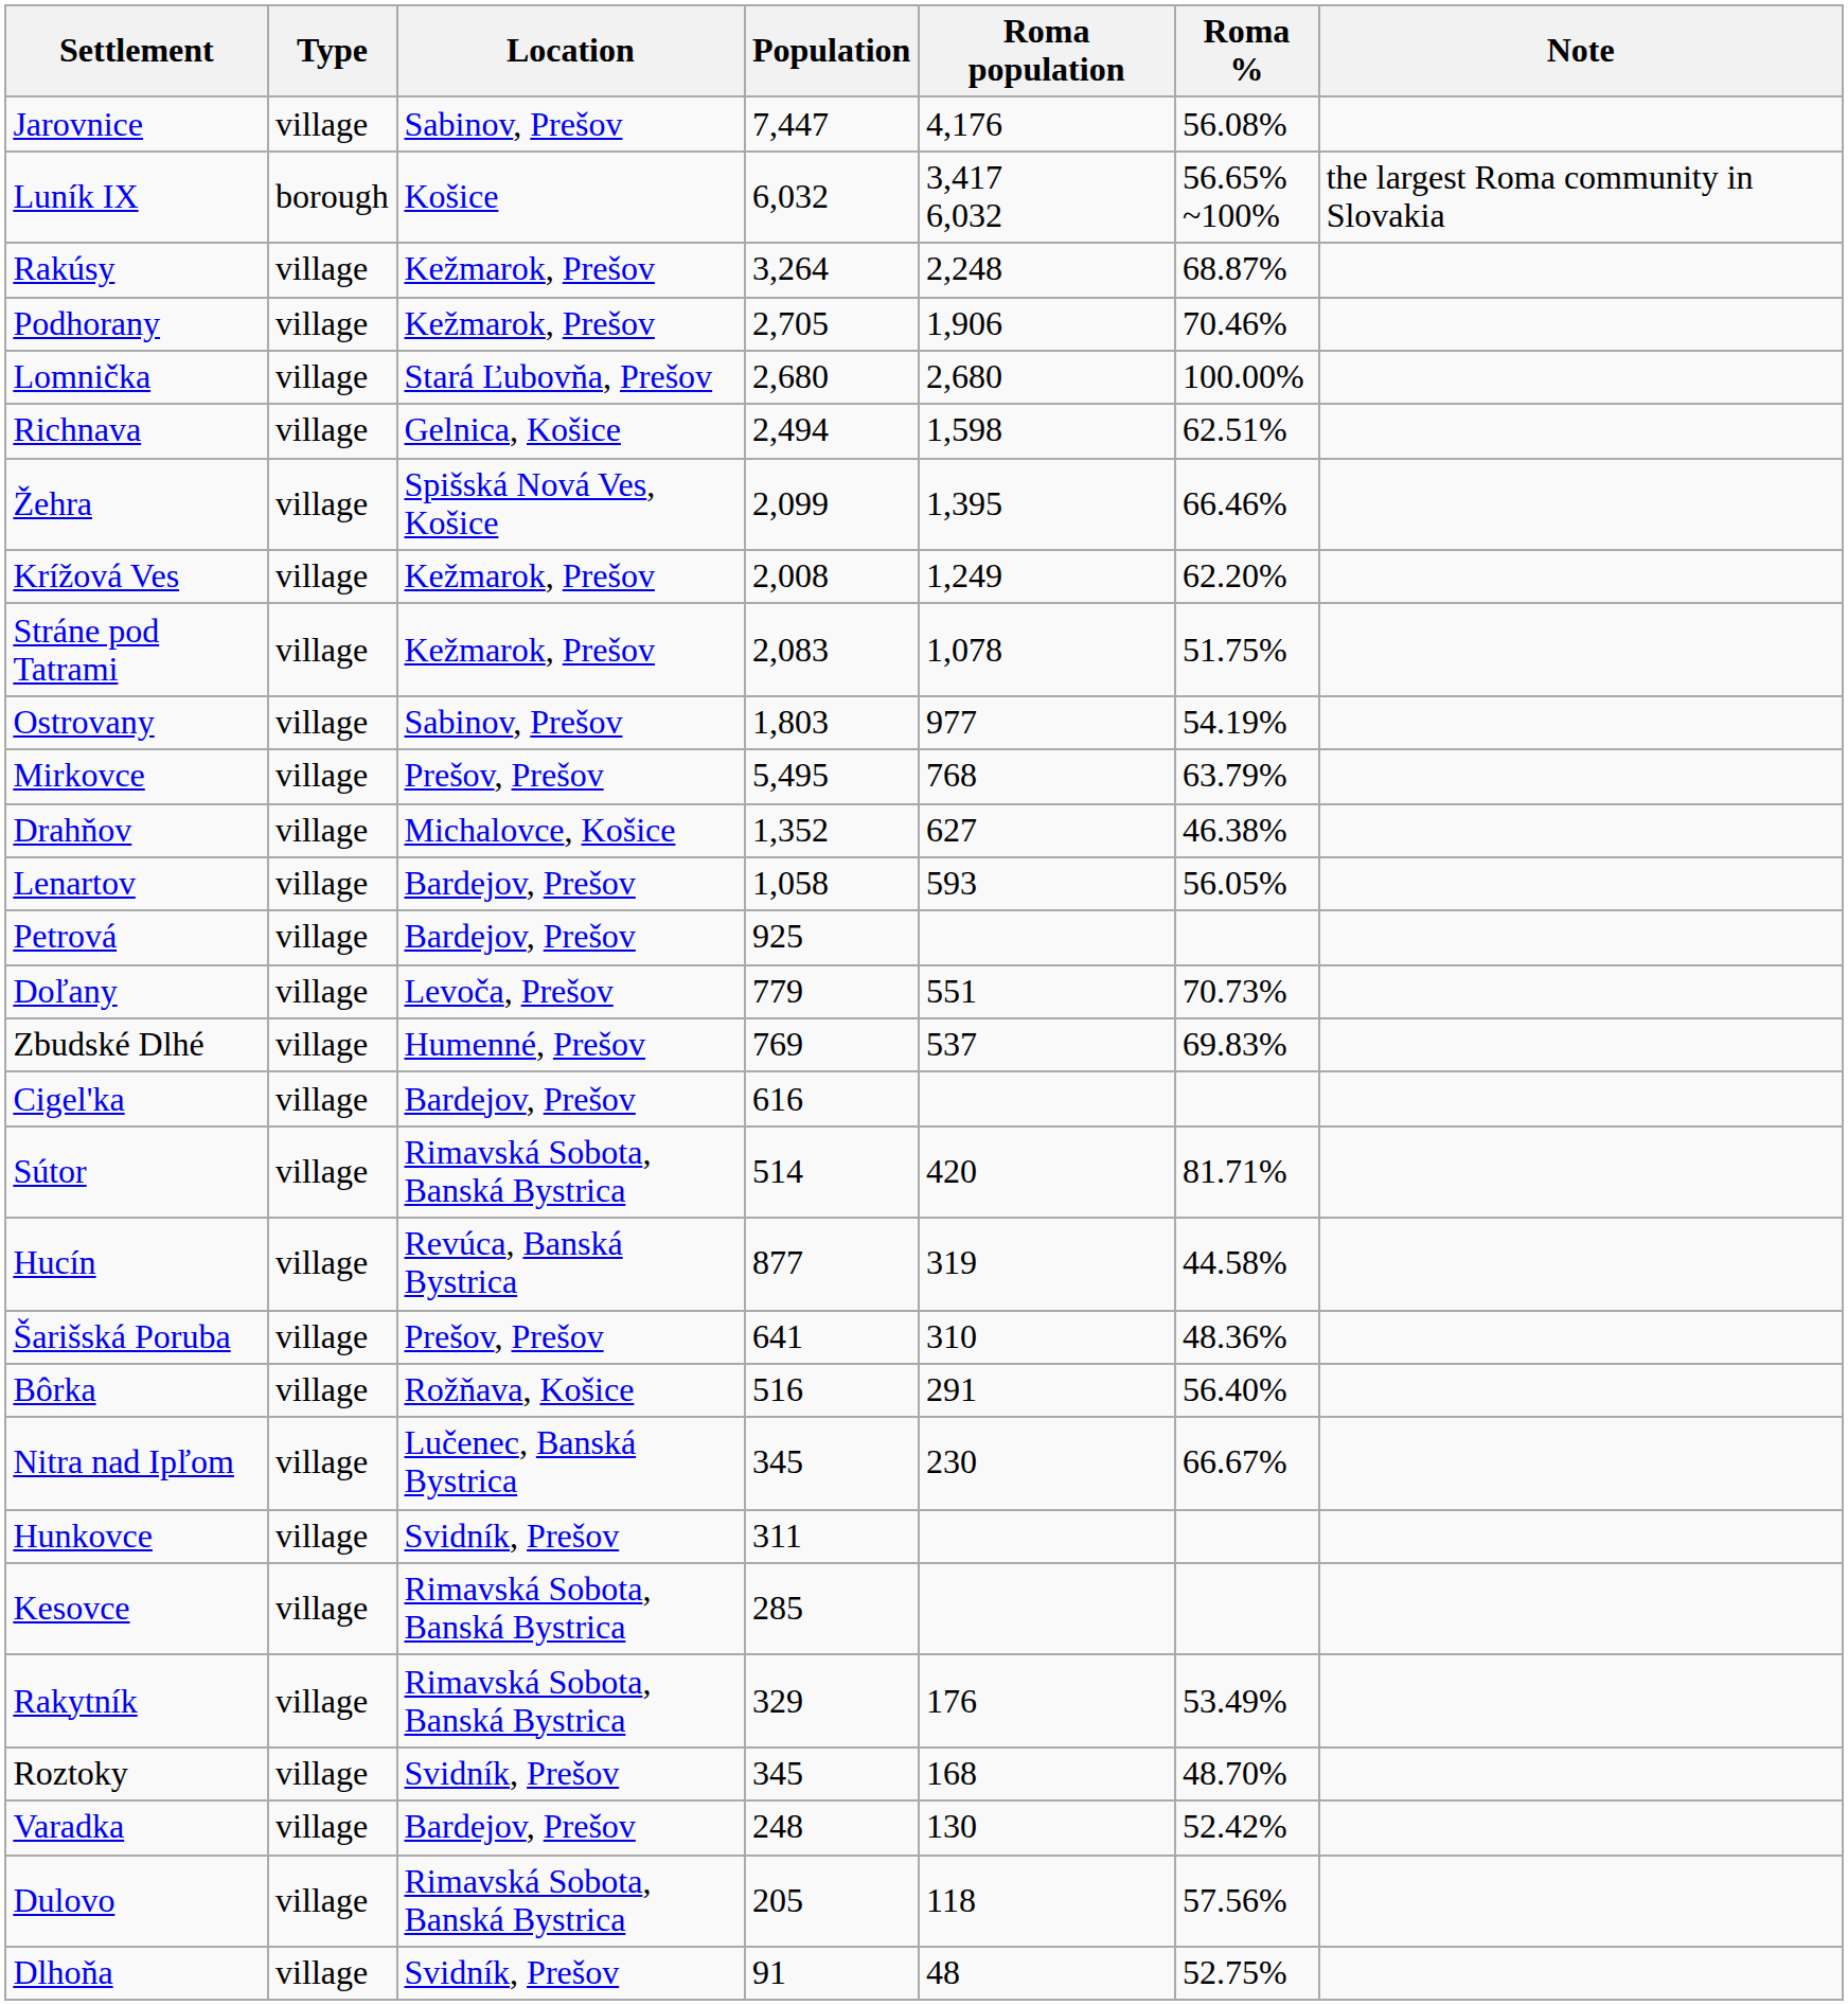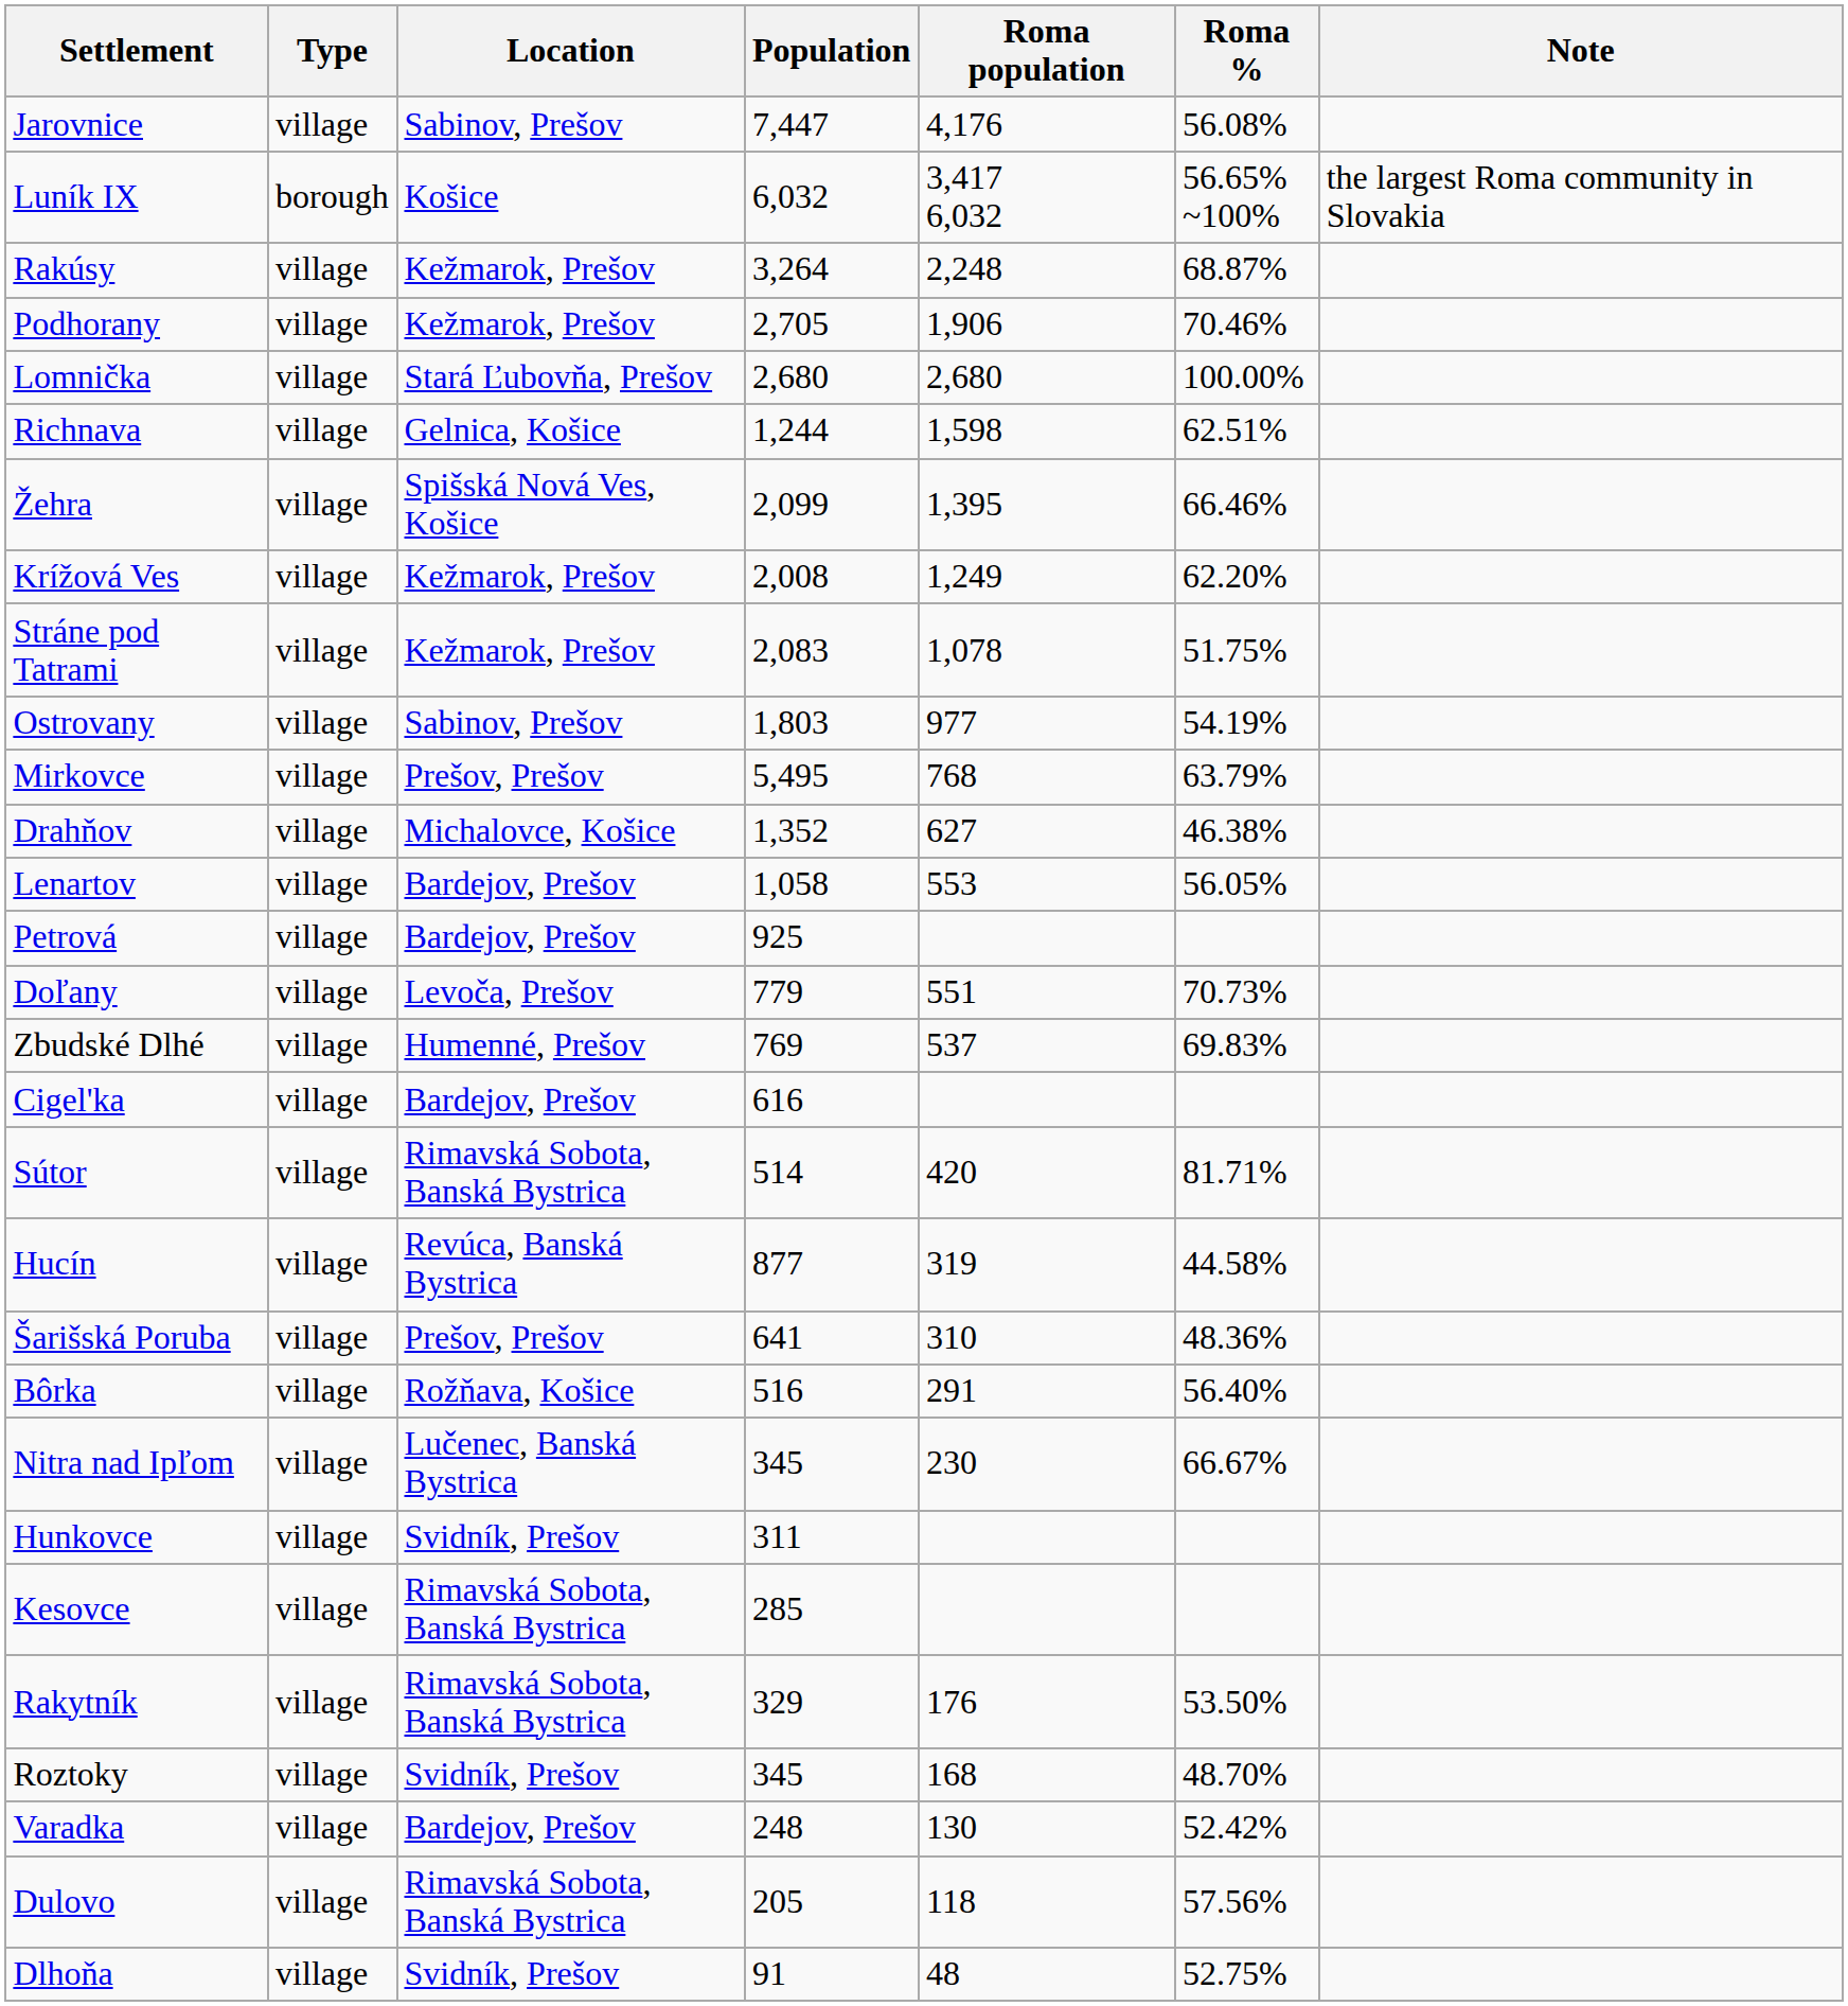Richnava | Population: 2,494 -> 1,244
Lenartov | Roma population: 593 -> 553
Rakytník | Roma %: 53.49% -> 53.50%
